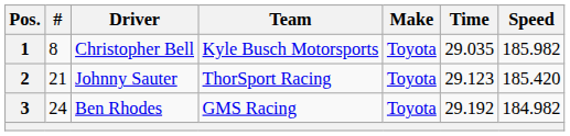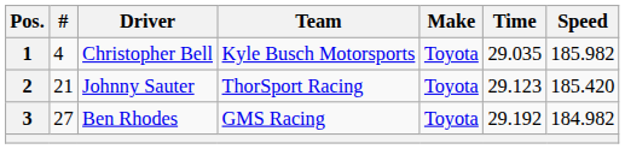1 | #: 8 -> 4
3 | #: 24 -> 27
